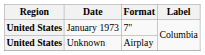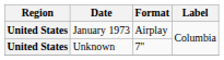January 1973 | Format: 7" -> Airplay
Unknown | Format: Airplay -> 7"
